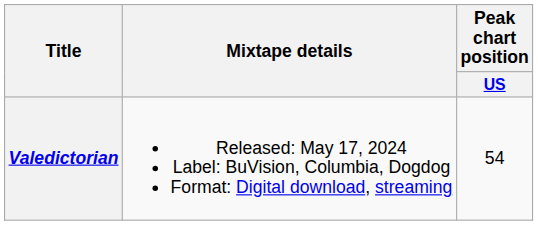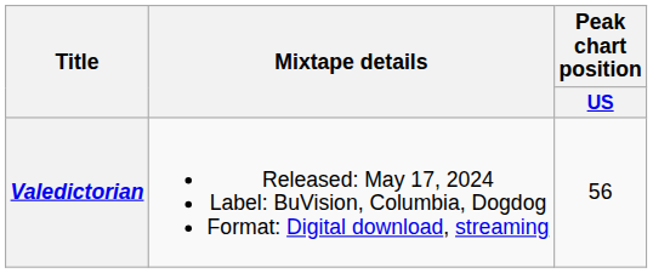Valedictorian | Peak chart position / US: 54 -> 56
